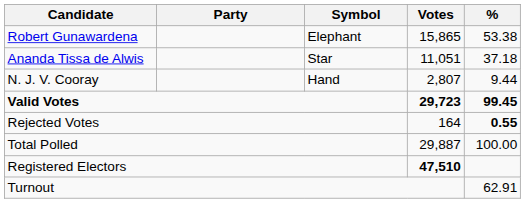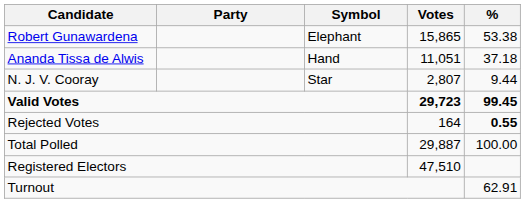Ananda Tissa de Alwis | Symbol: Star -> Hand
N. J. V. Cooray | Symbol: Hand -> Star
Registered Electors | Votes: bold -> normal
